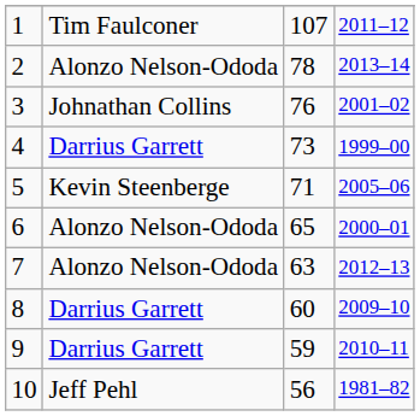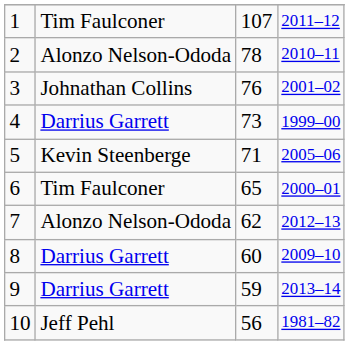2 | column 4: 2013–14 -> 2010–11
6 | column 2: Alonzo Nelson-Ododa -> Tim Faulconer
7 | column 3: 63 -> 62
9 | column 4: 2010–11 -> 2013–14
